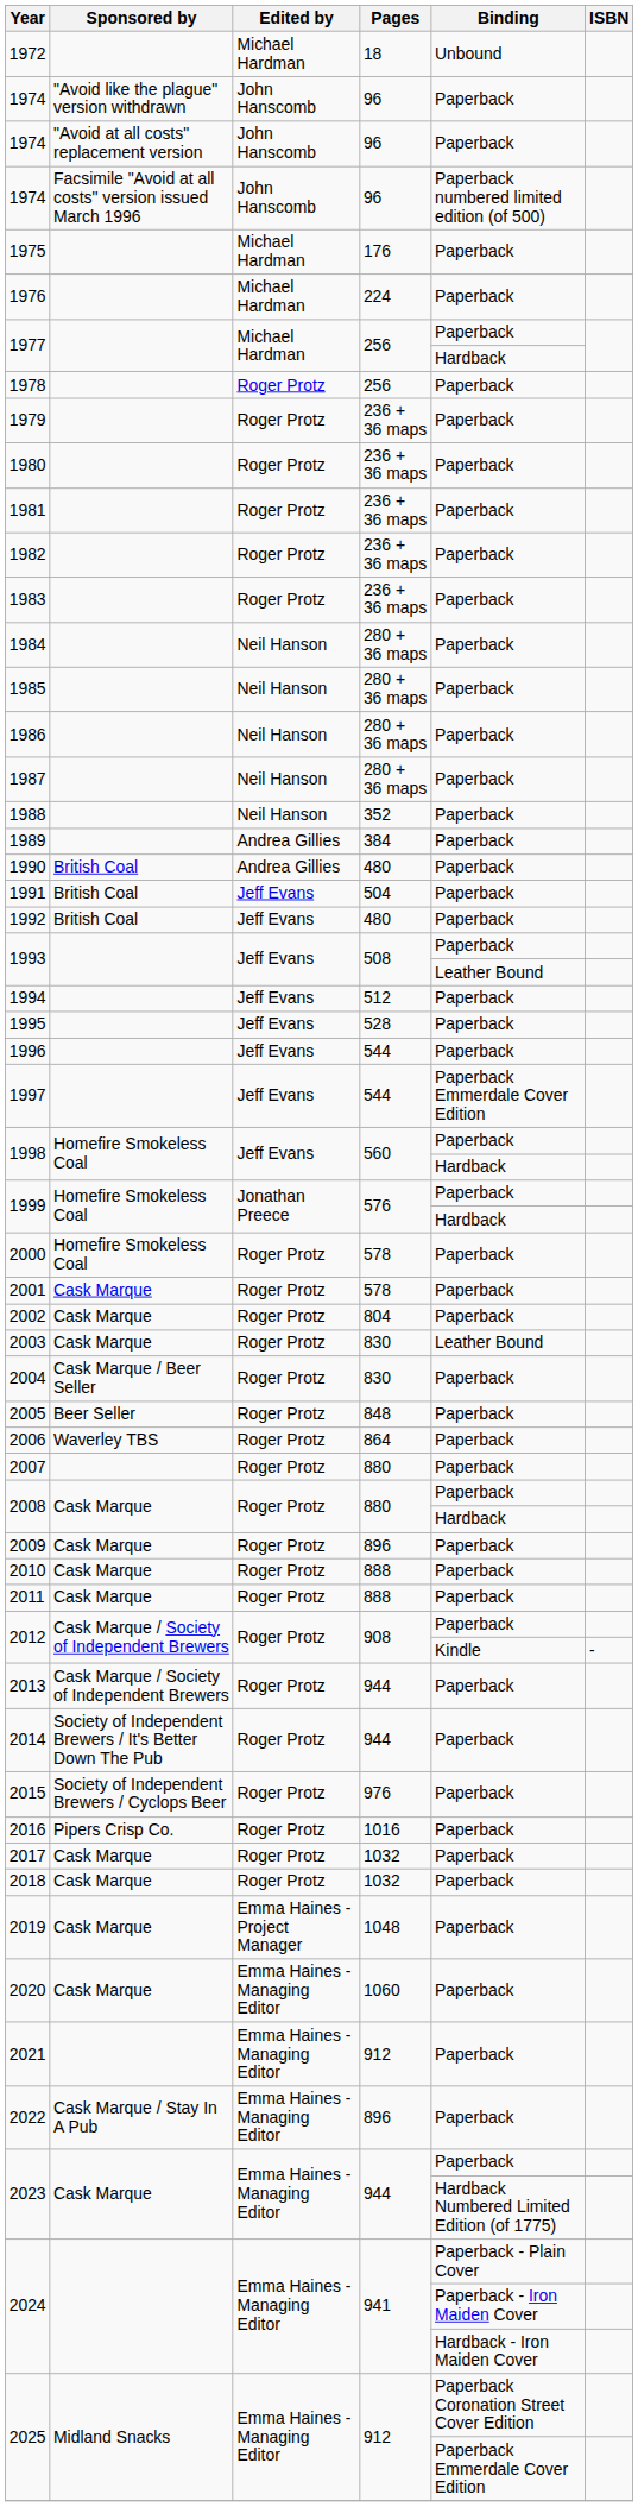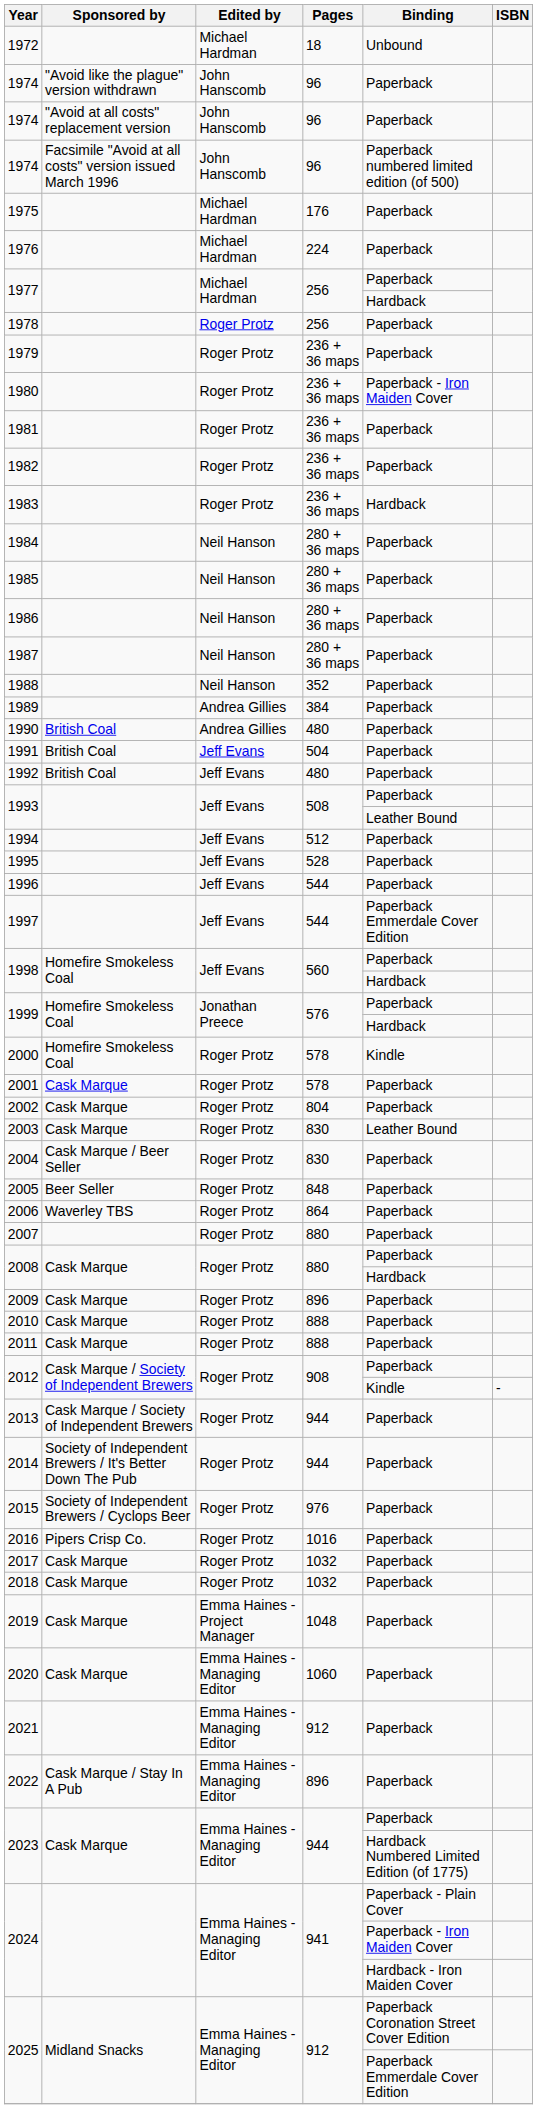1980 | Binding: Paperback -> Paperback - Iron Maiden Cover
1983 | Binding: Paperback -> Hardback
2000 | Binding: Paperback -> Kindle
